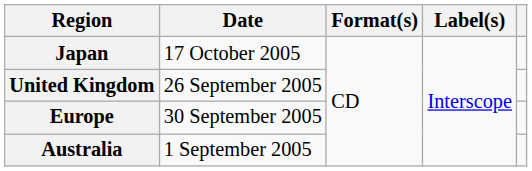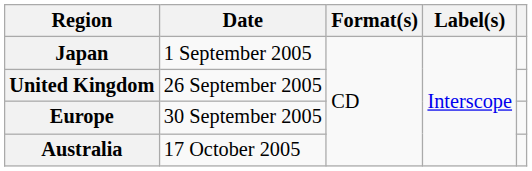Japan | Date: 17 October 2005 -> 1 September 2005
Australia | Date: 1 September 2005 -> 17 October 2005
